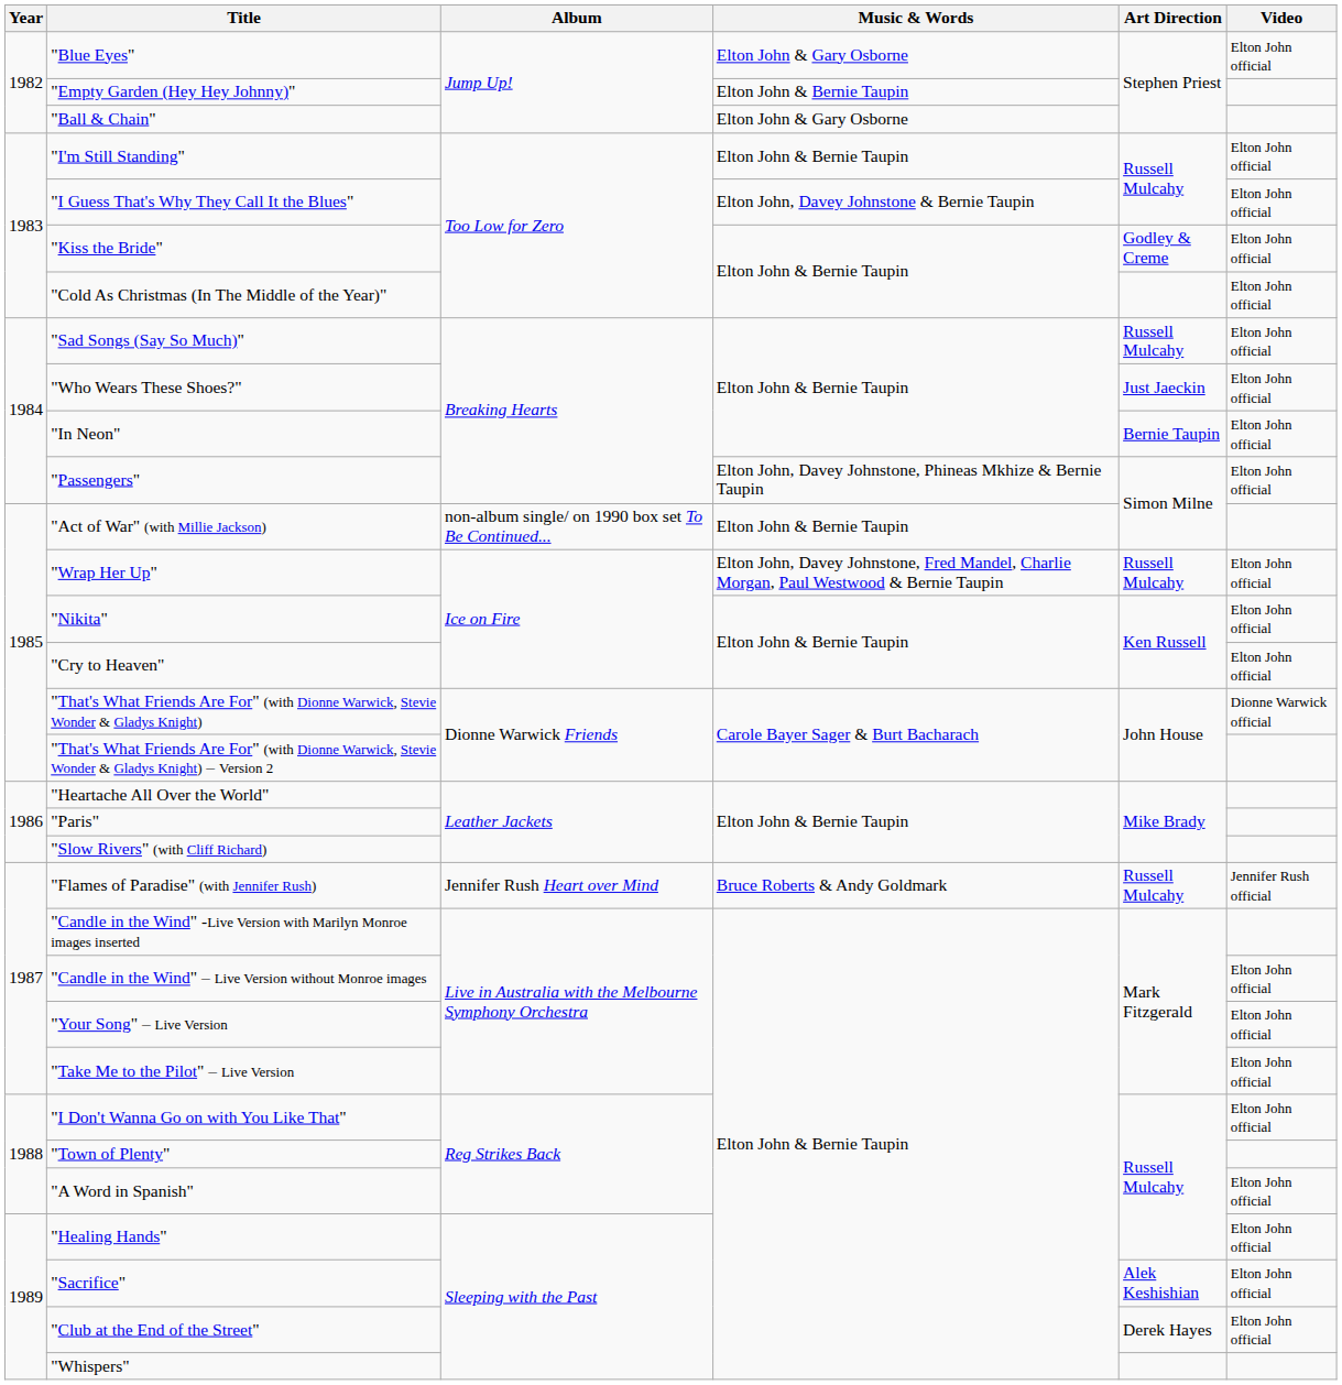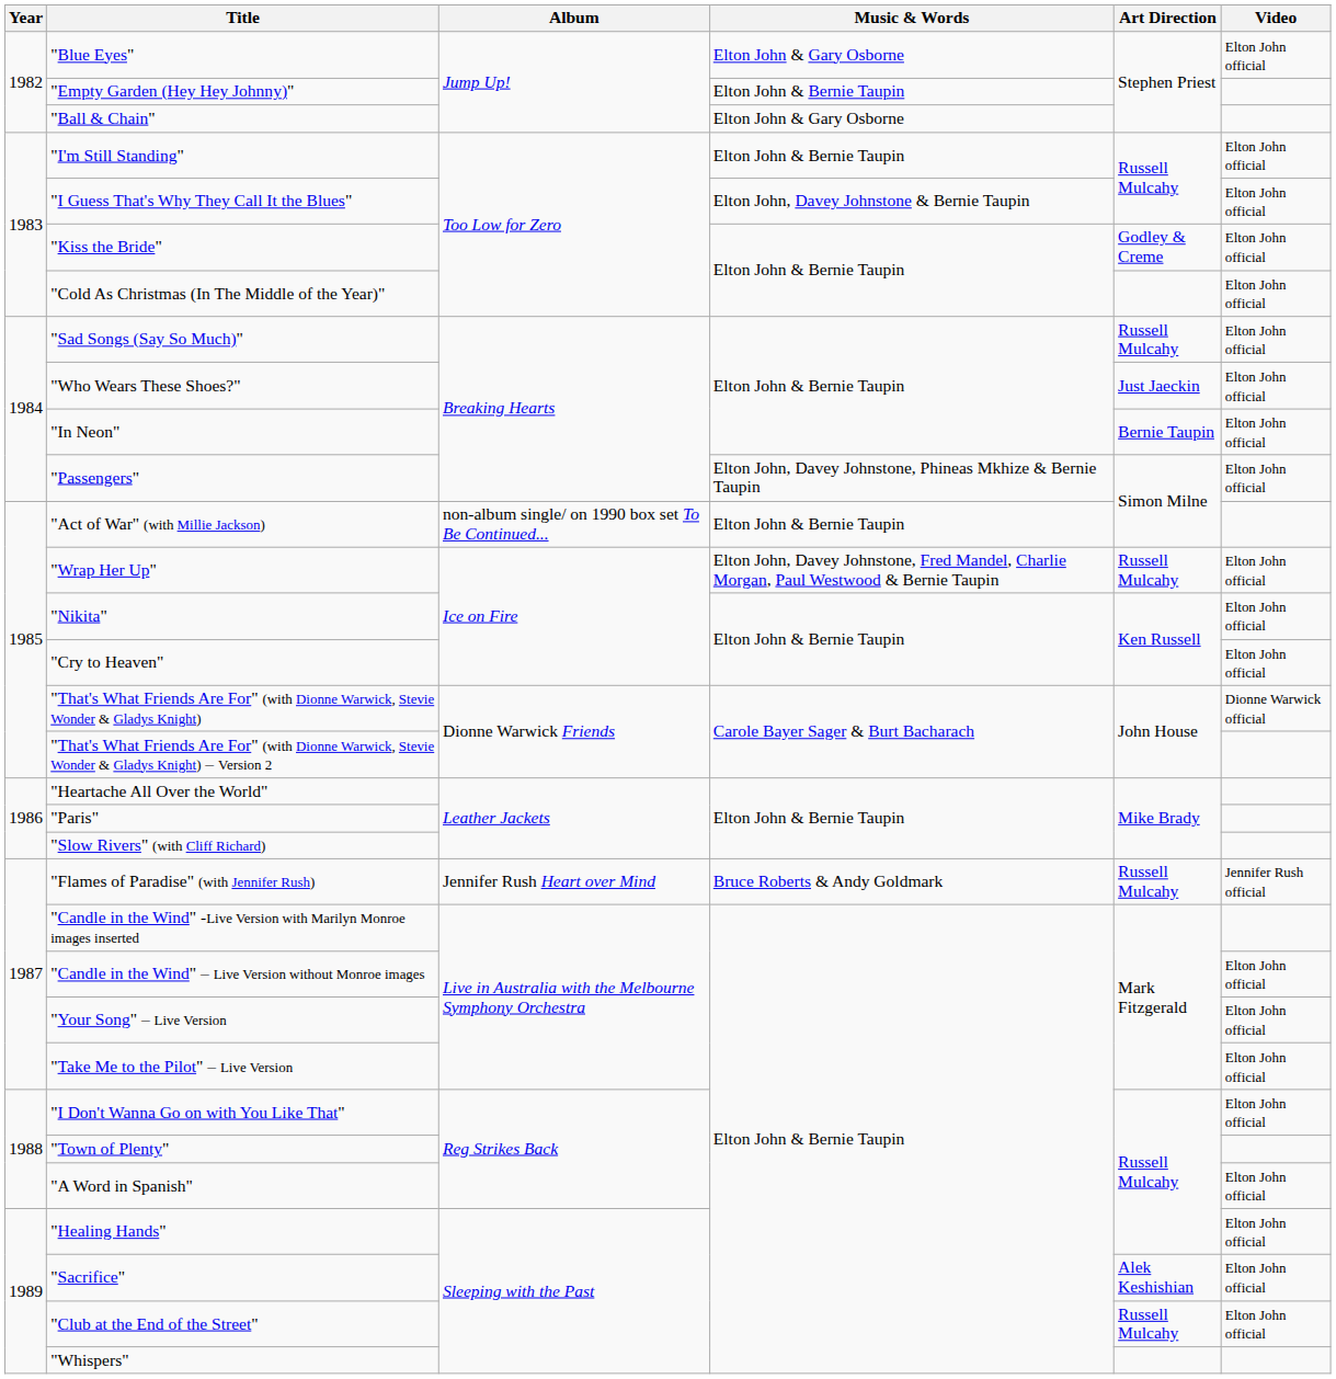"Club at the End of the Street" | Art Direction: Derek Hayes -> Russell Mulcahy
